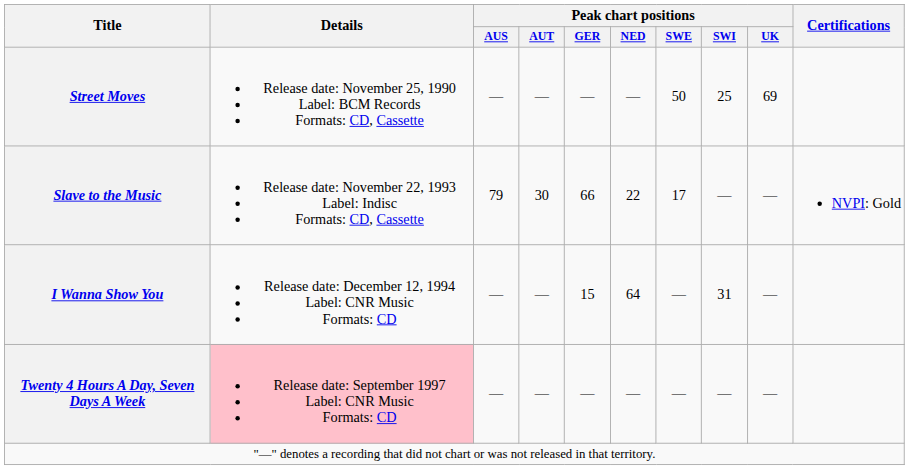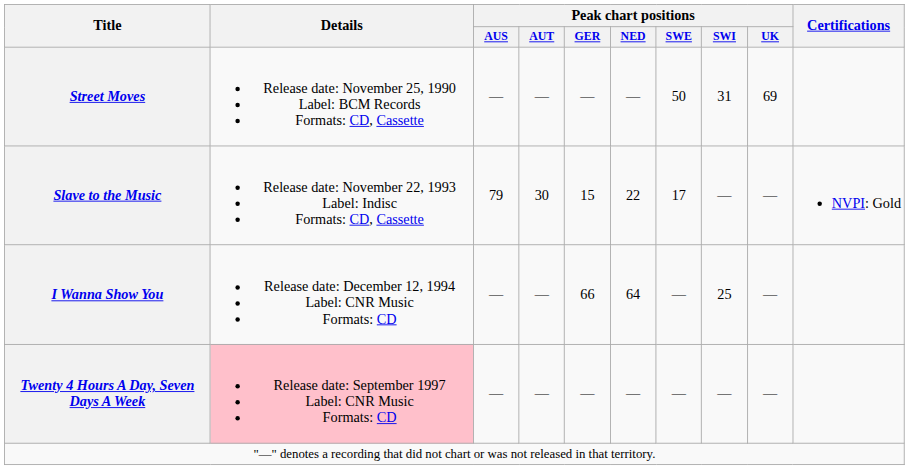Street Moves | Peak chart positions / SWI: 25 -> 31
Slave to the Music | Peak chart positions / GER: 66 -> 15
I Wanna Show You | Peak chart positions / GER: 15 -> 66
I Wanna Show You | Peak chart positions / SWI: 31 -> 25
